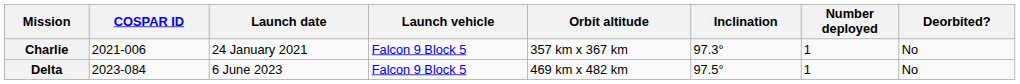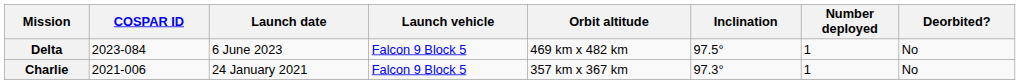rows swapped: Charlie <-> Delta
